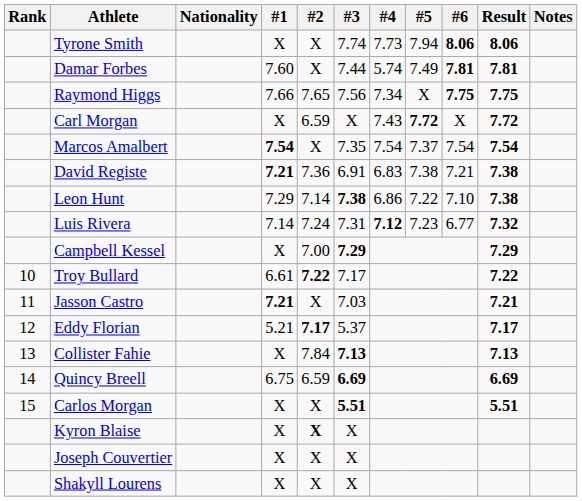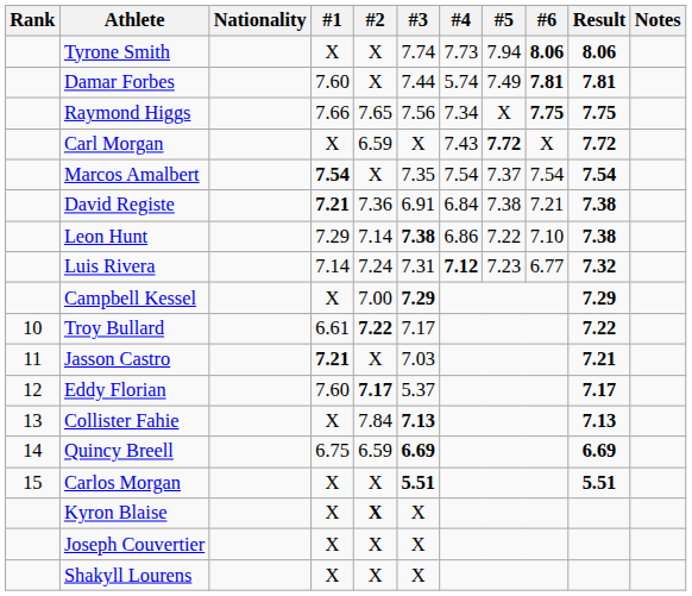David Registe | #4: 6.83 -> 6.84
Eddy Florian | #1: 5.21 -> 7.60
